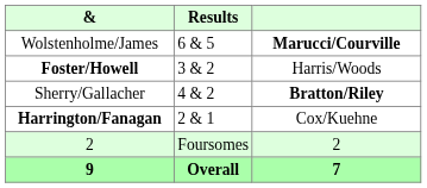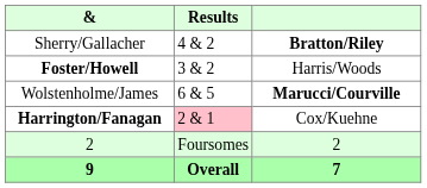rows swapped: Sherry/Gallacher <-> Wolstenholme/James
Harrington/Fanagan | Results: no background -> pink background
